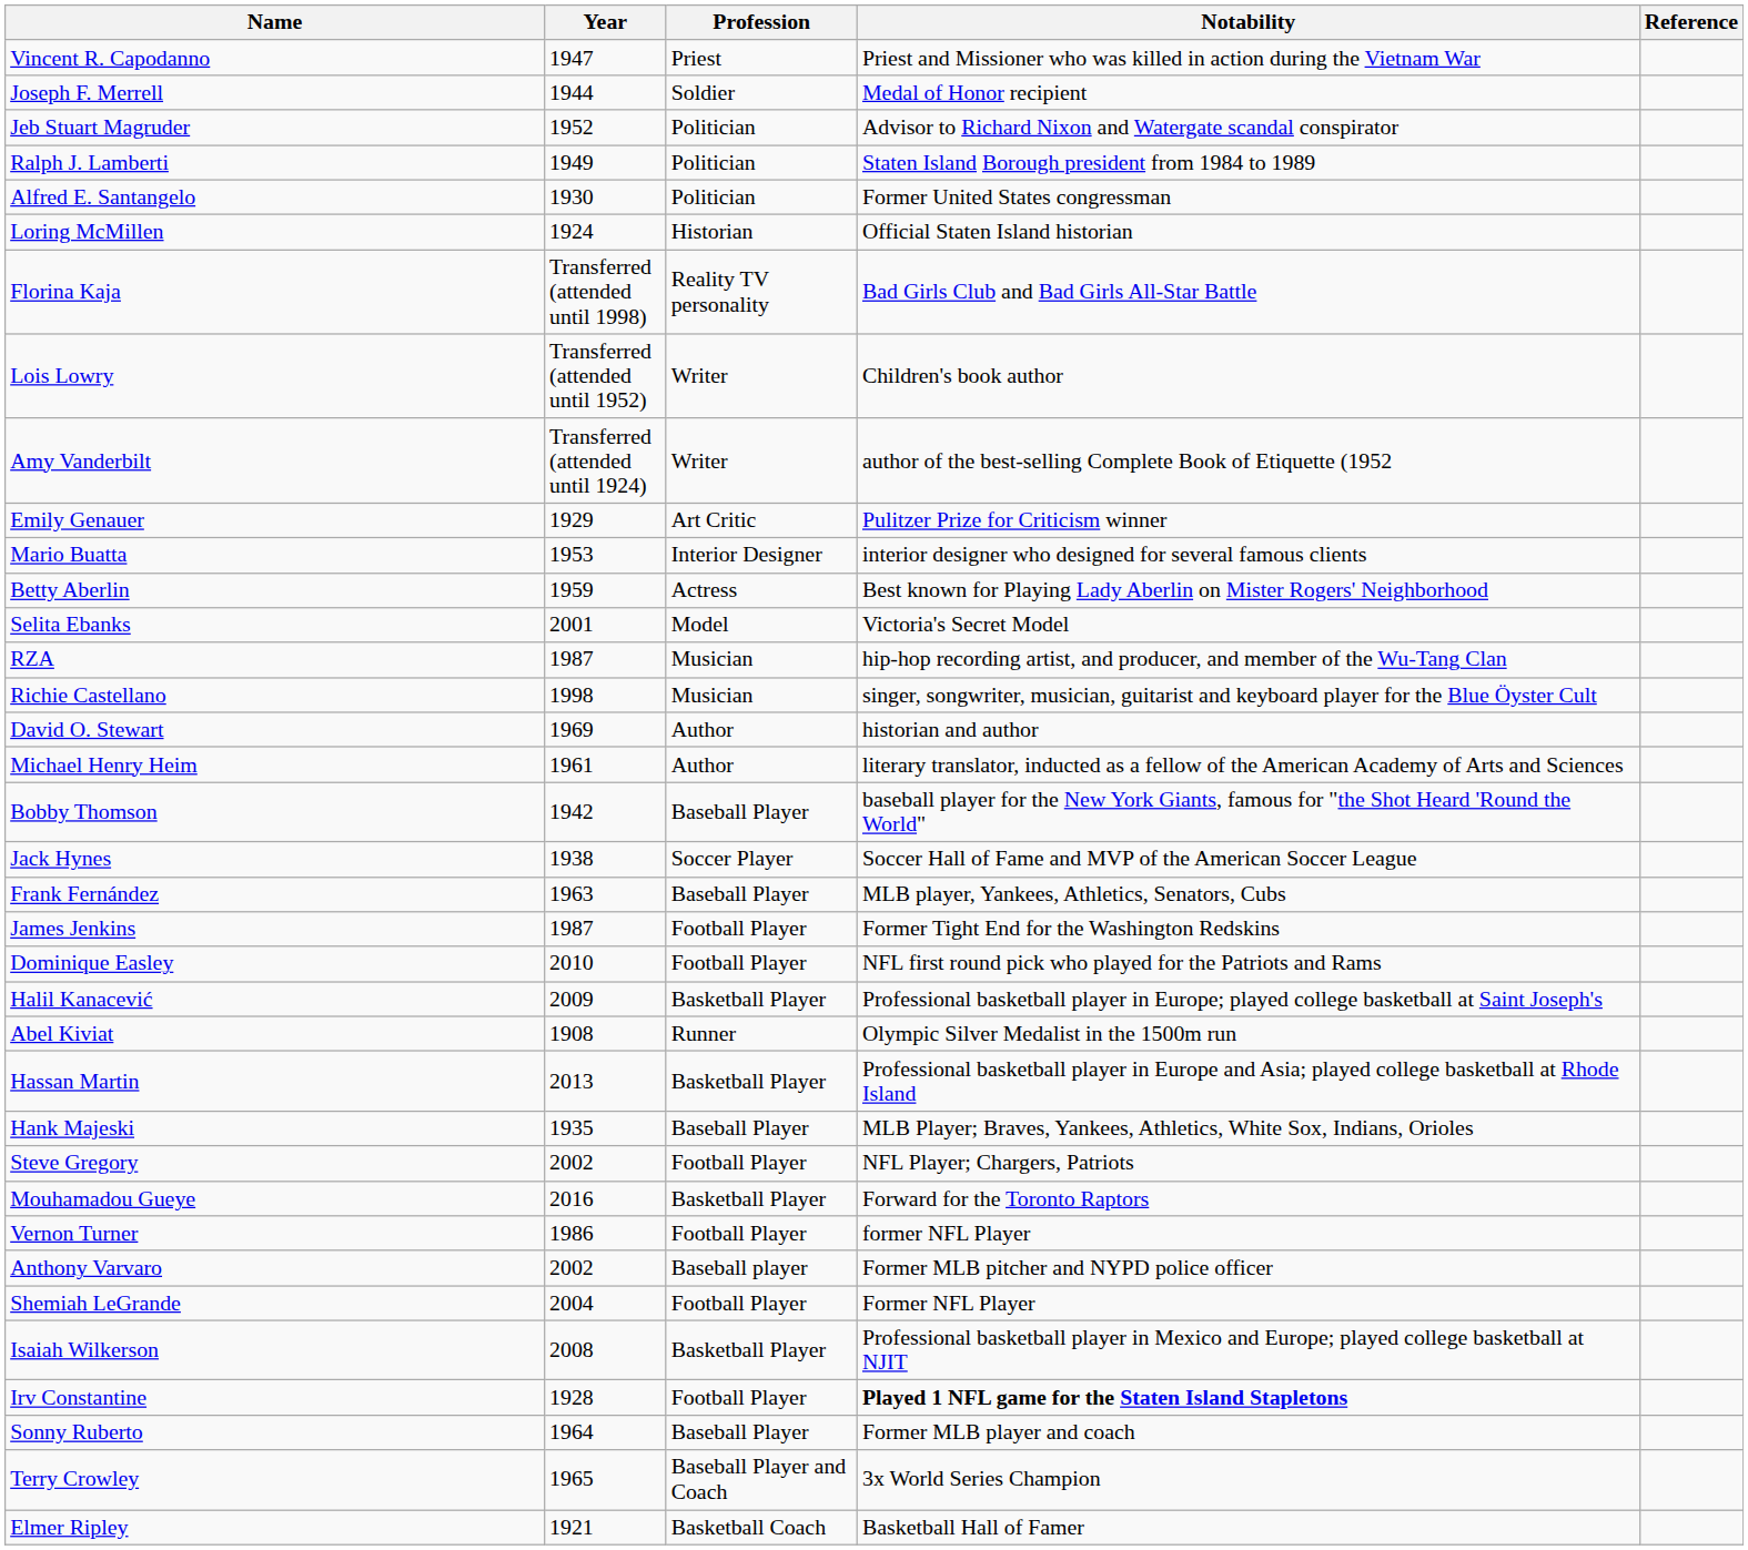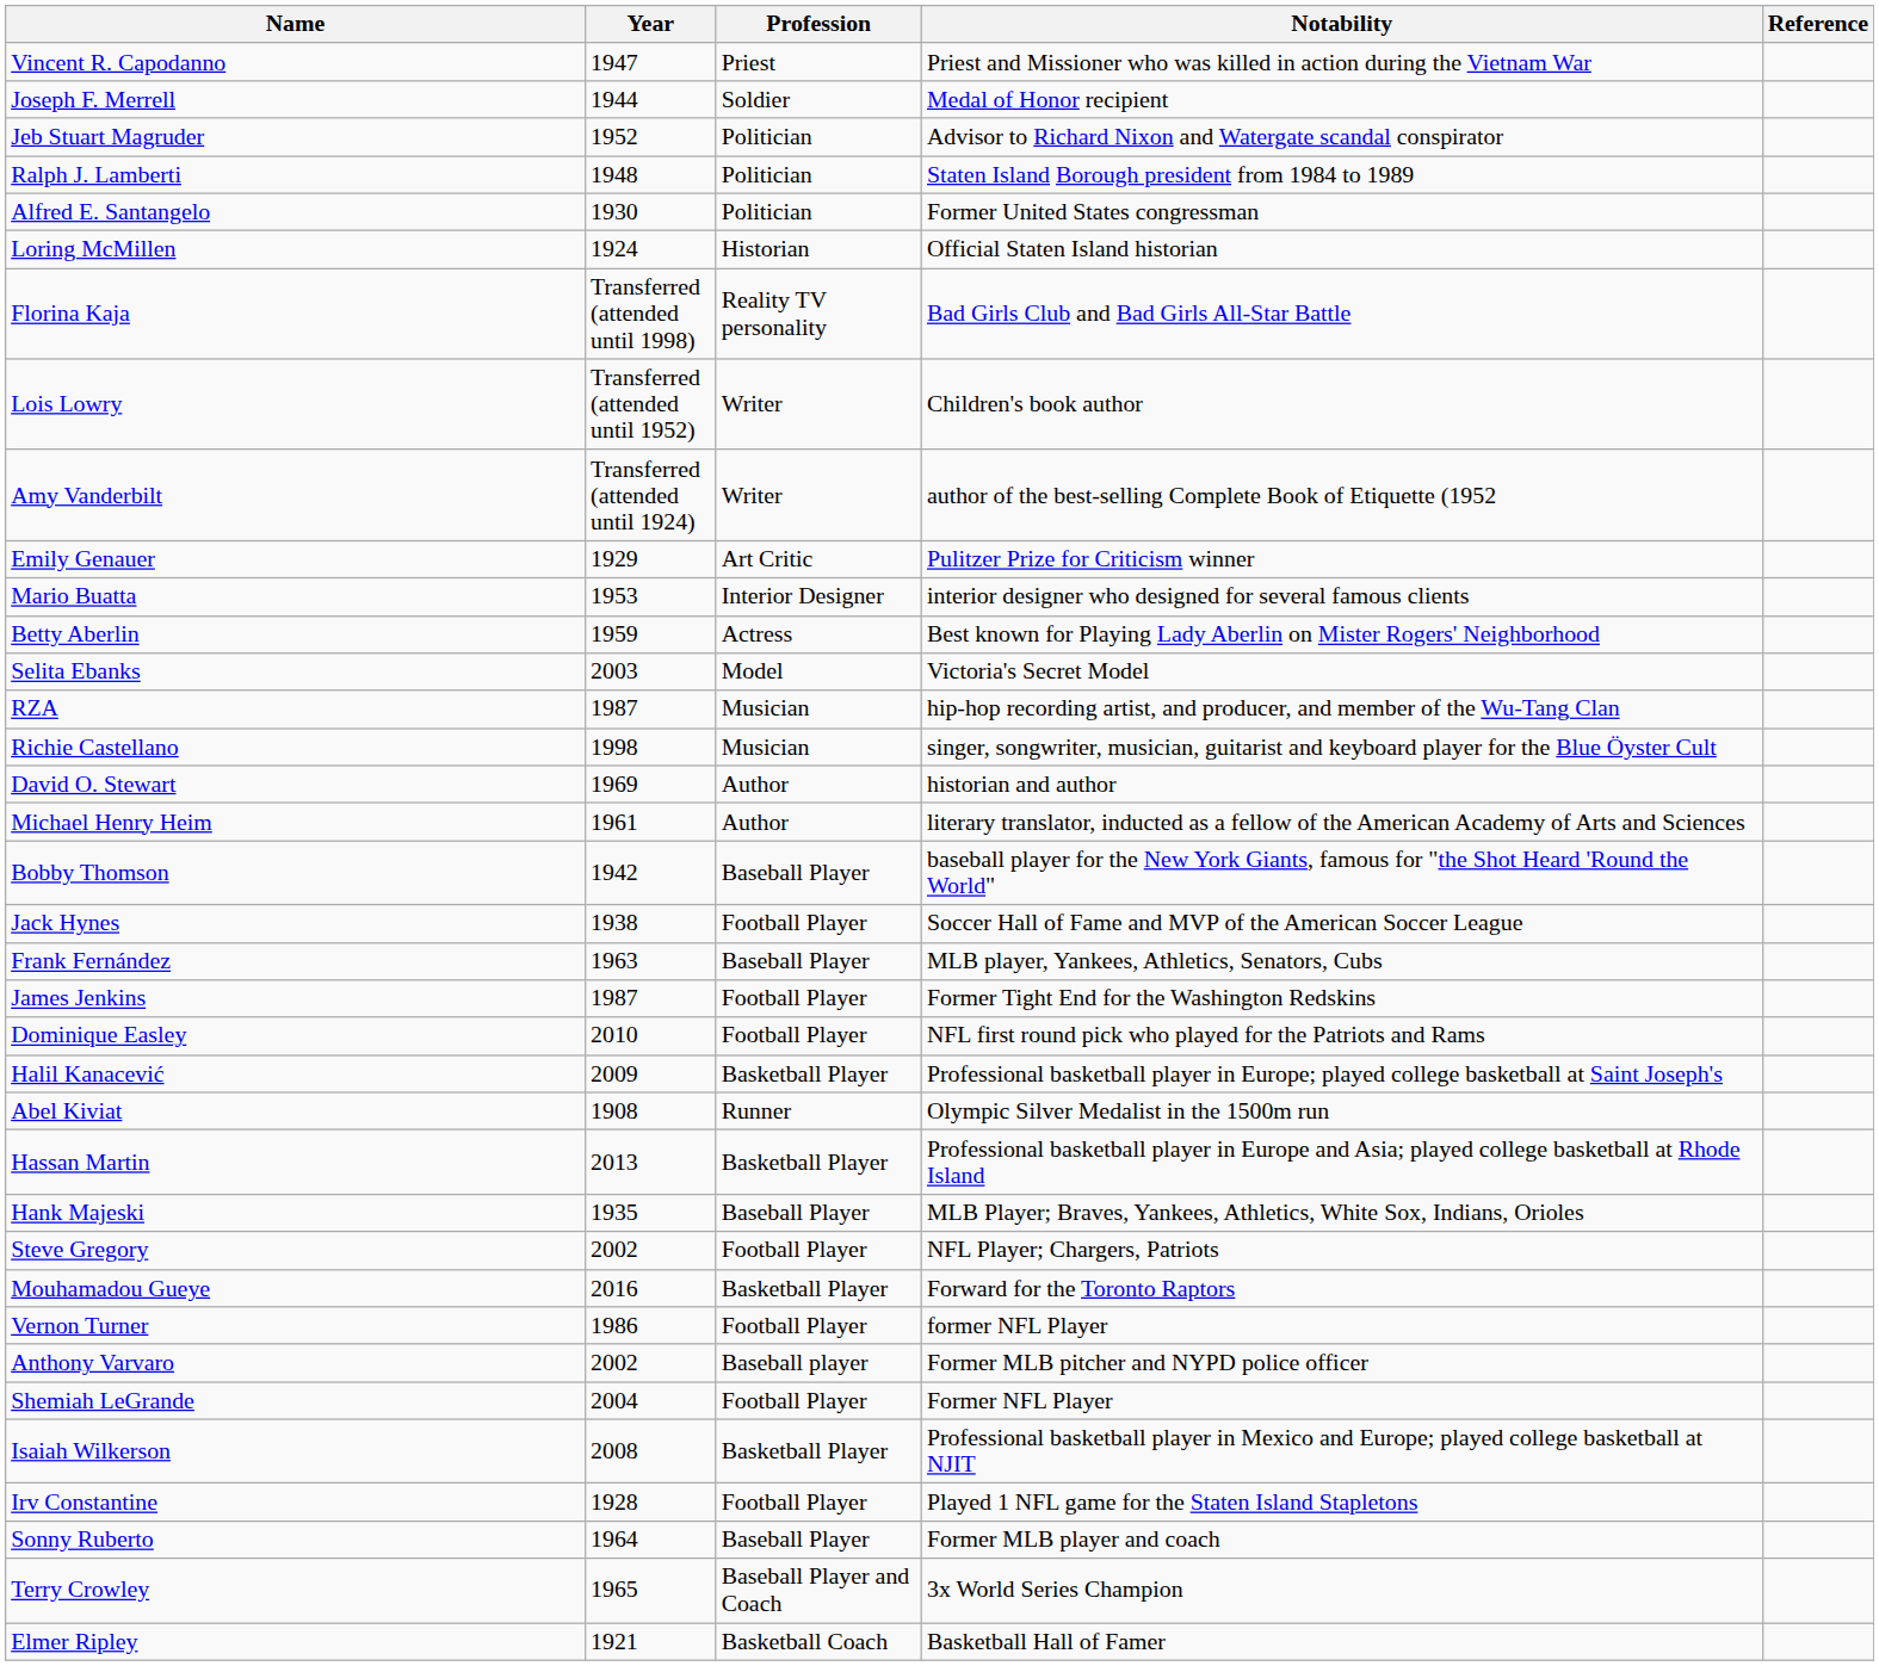Ralph J. Lamberti | Year: 1949 -> 1948
Selita Ebanks | Year: 2001 -> 2003
Jack Hynes | Profession: Soccer Player -> Football Player
Irv Constantine | Notability: bold -> normal
